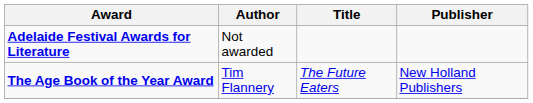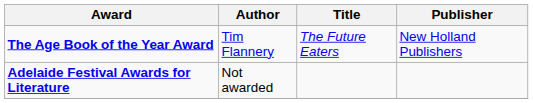rows swapped: Adelaide Festival Awards for Literature <-> The Age Book of the Year Award
